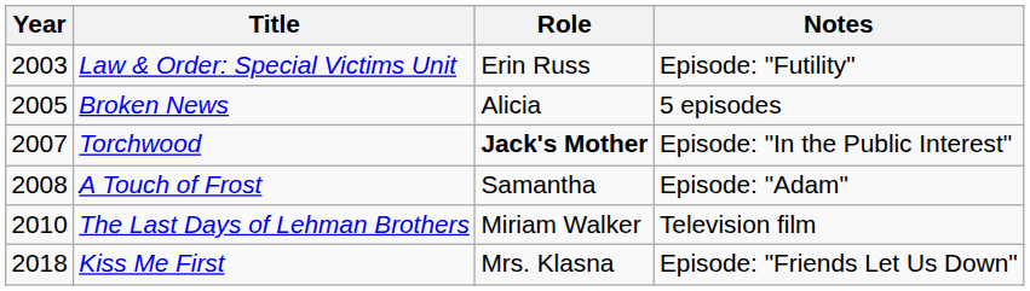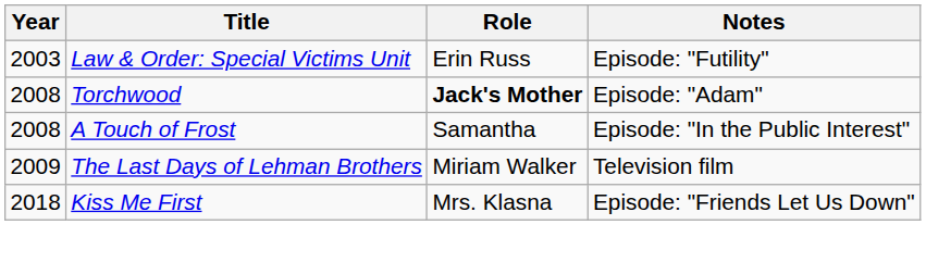- row: 2005 | Broken News | Alicia | 5 episodes
Torchwood | Year: 2007 -> 2008
Torchwood | Notes: Episode: "In the Public Interest" -> Episode: "Adam"
A Touch of Frost | Notes: Episode: "Adam" -> Episode: "In the Public Interest"
The Last Days of Lehman Brothers | Year: 2010 -> 2009
